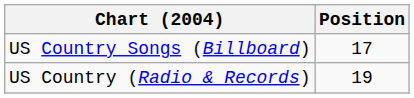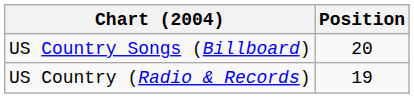US Country Songs (Billboard) | Position: 17 -> 20
